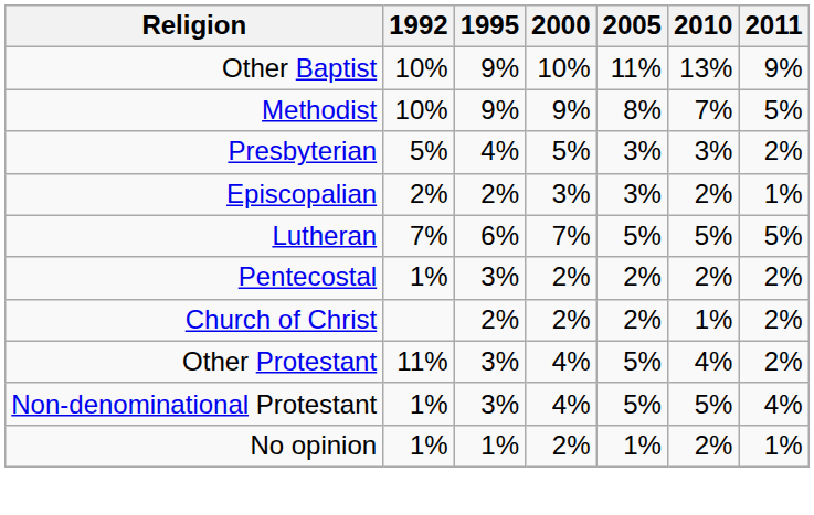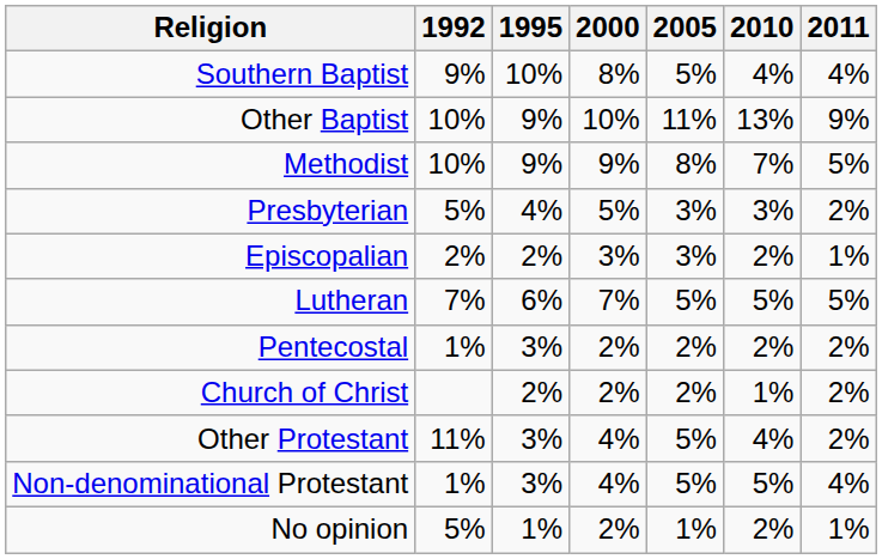+ row: Southern Baptist | 9% | 10% | 8% | 5% | 4% | 4%
No opinion | 1992: 1% -> 5%
